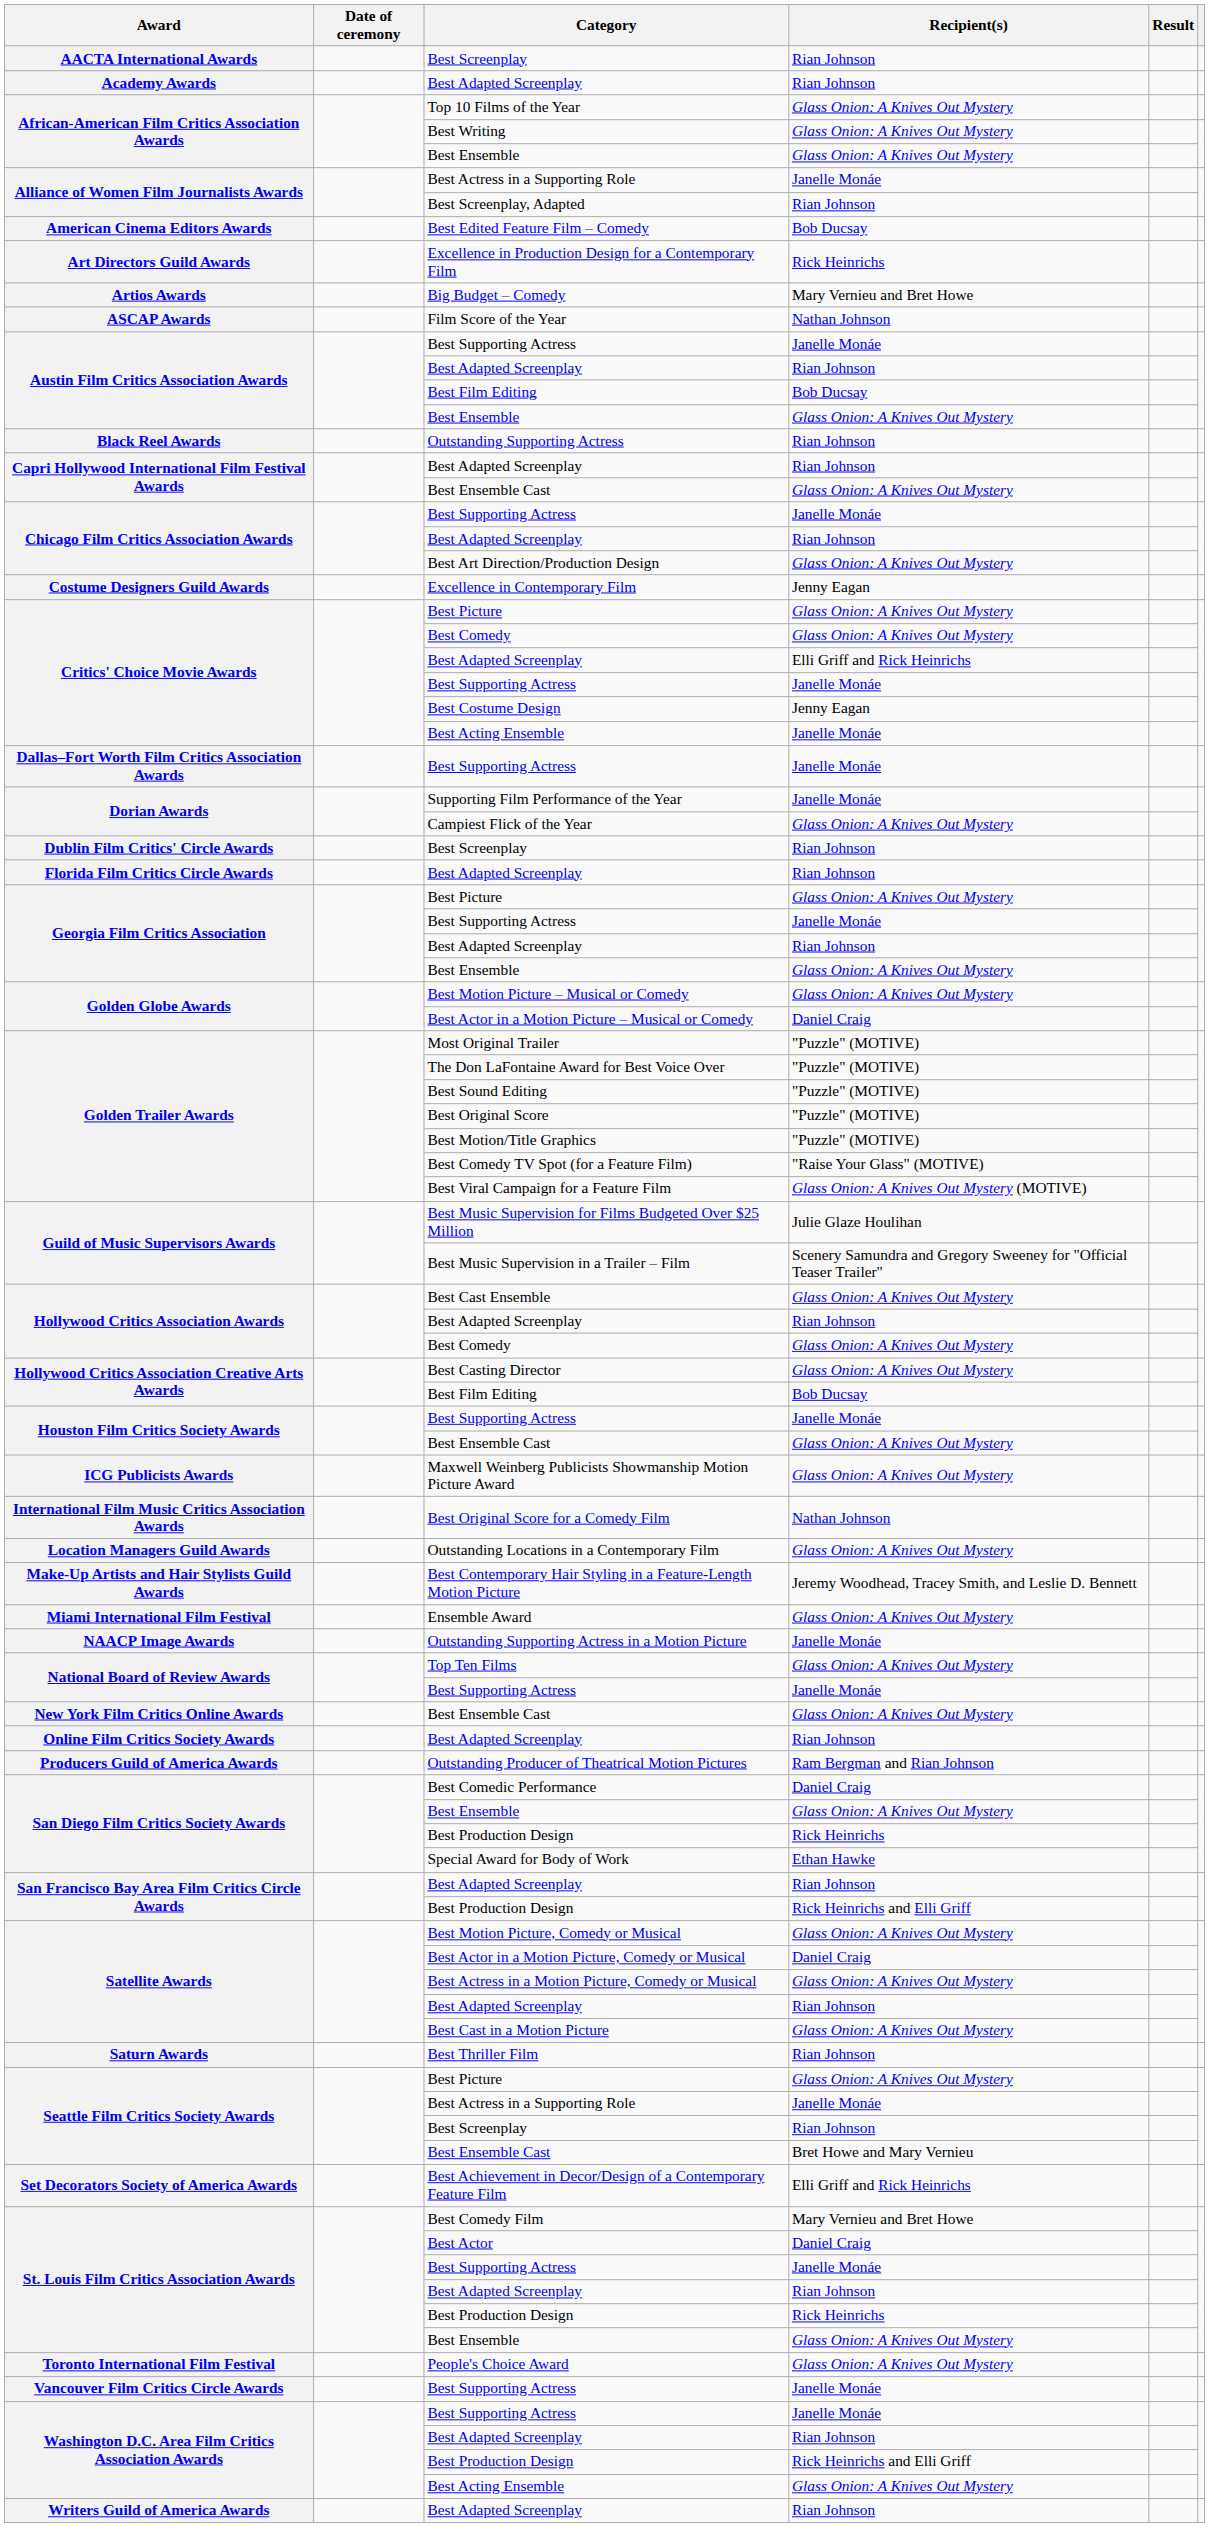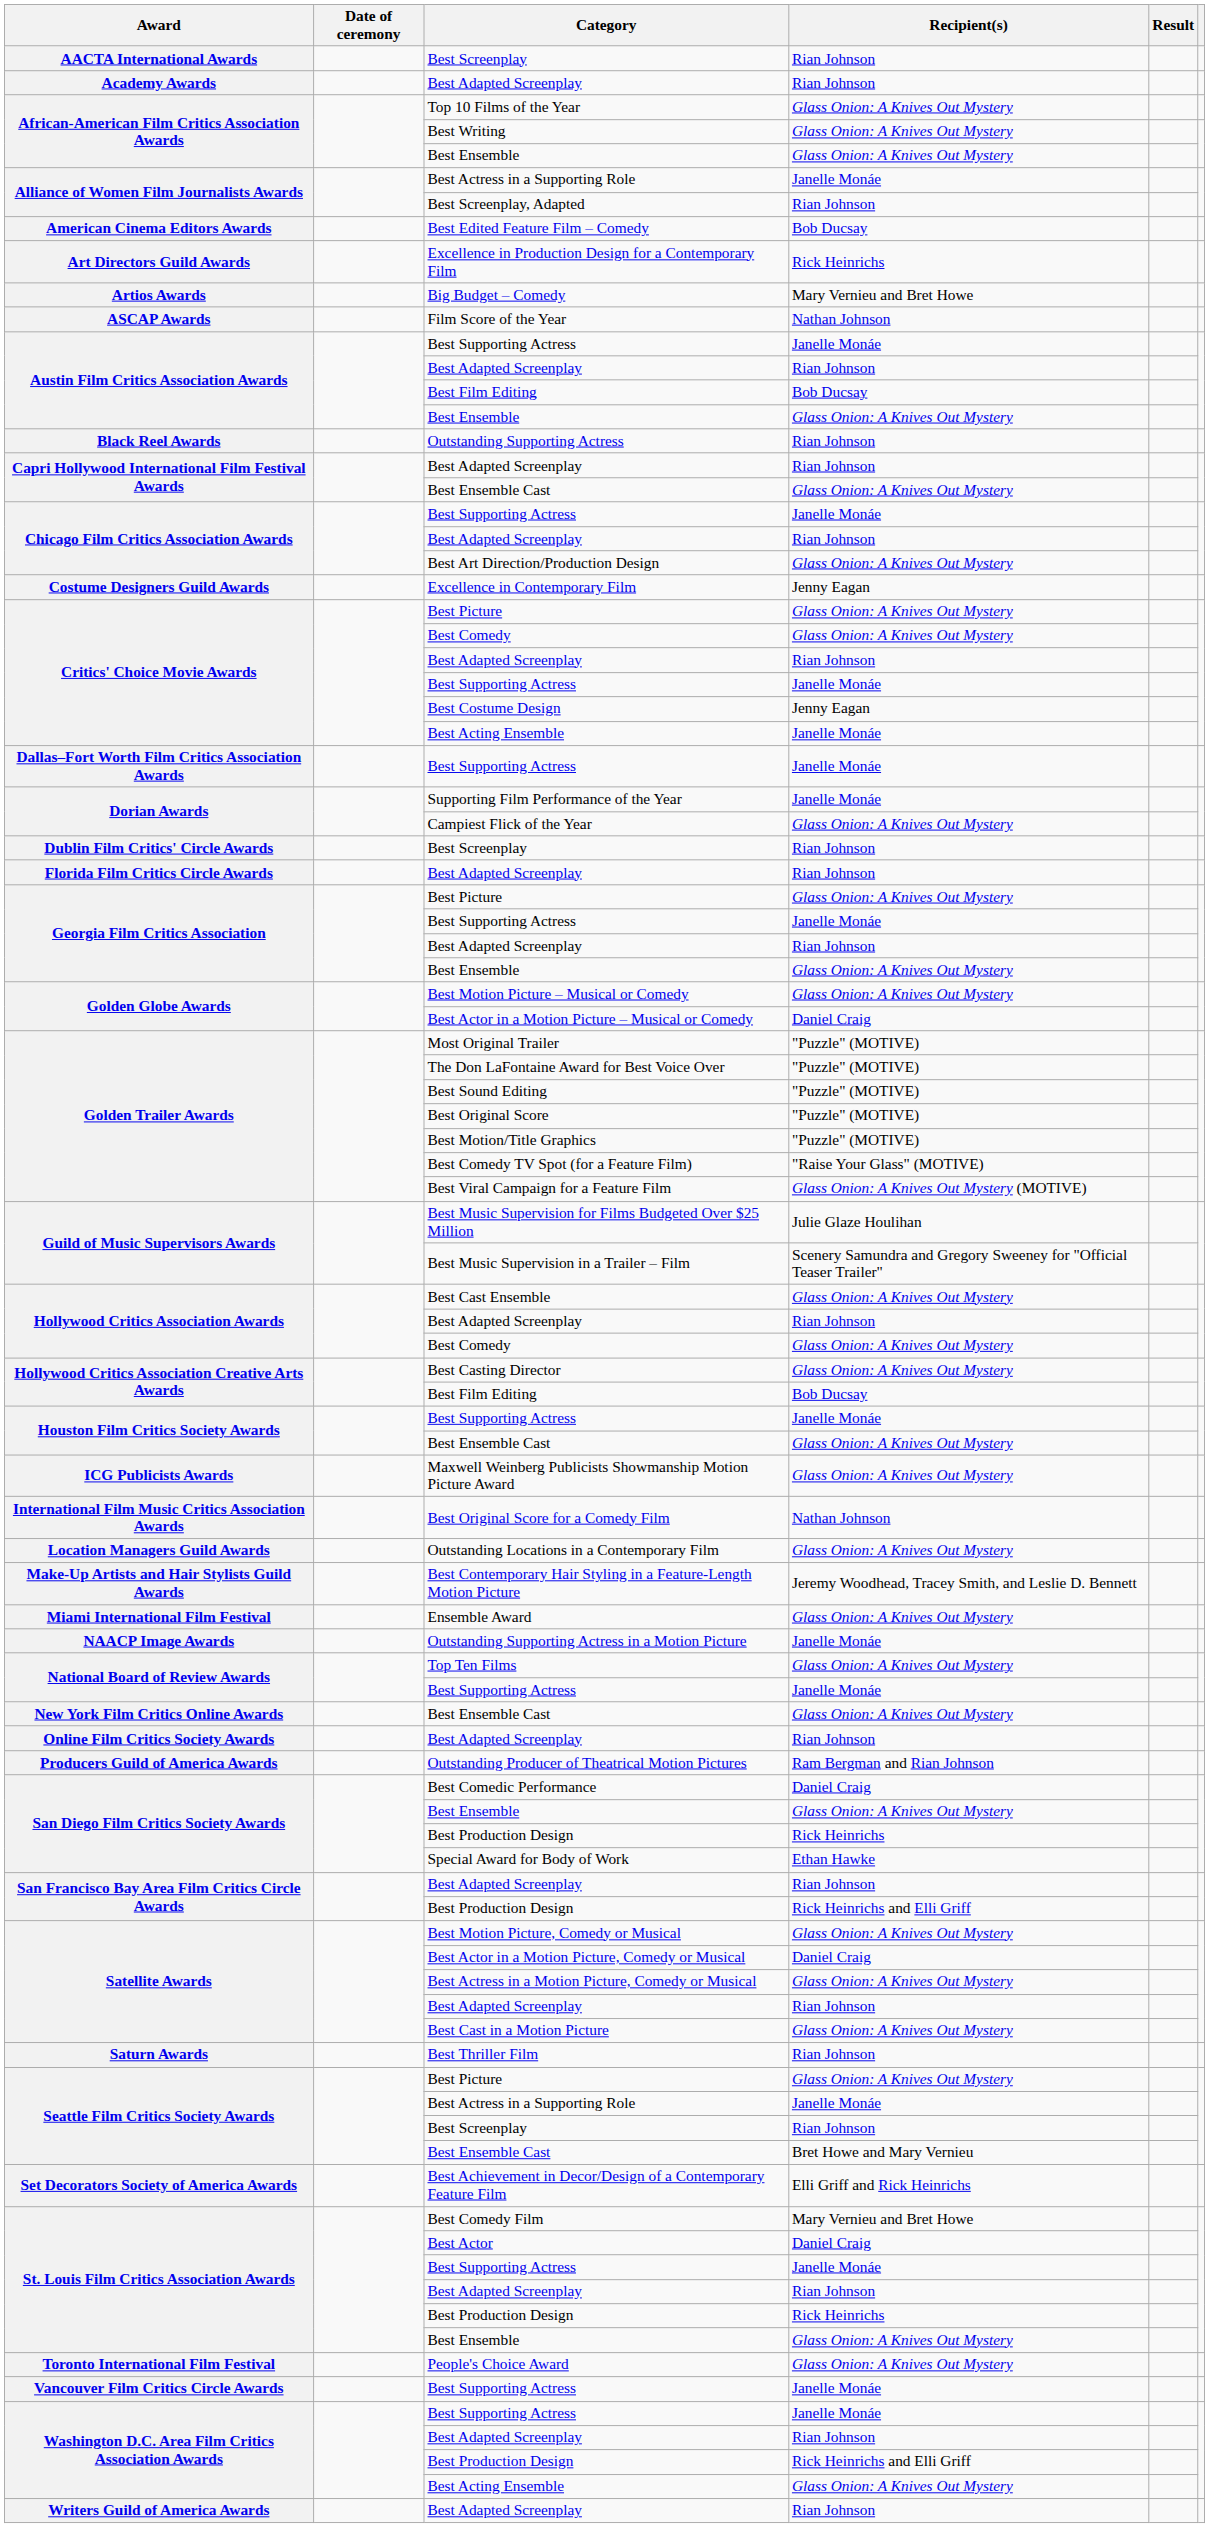Critics' Choice Movie Awards / Best Adapted Screenplay | Recipient(s): Elli Griff and Rick Heinrichs -> Rian Johnson
